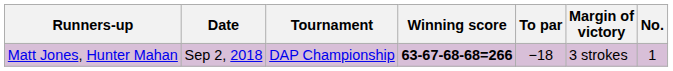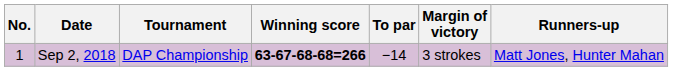columns swapped: No. <-> Runners-up
Sep 2, 2018 | To par: −18 -> −14
